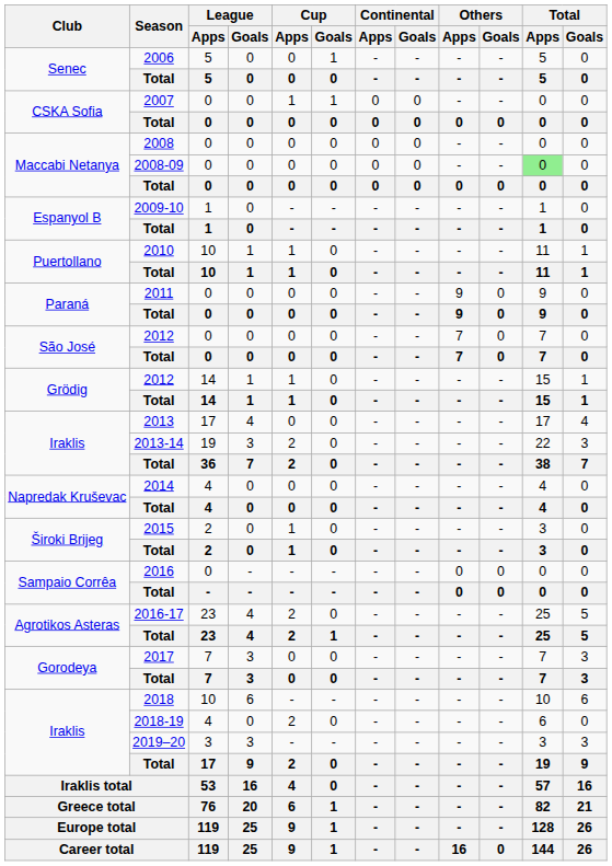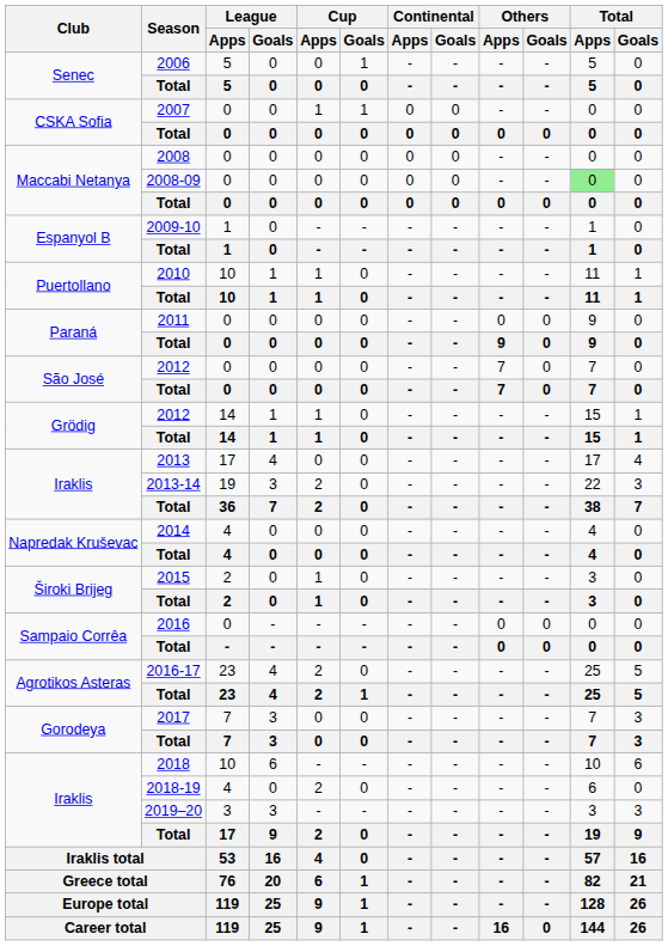2011 | Others / Apps: 9 -> 0
